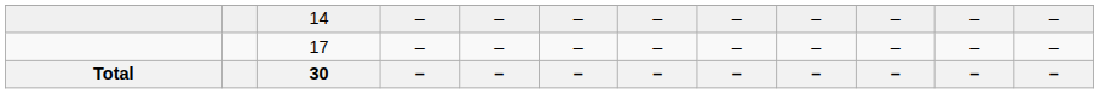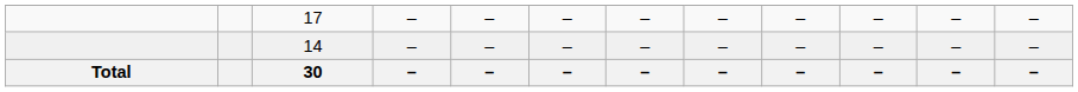rows swapped: 17 <-> 14
